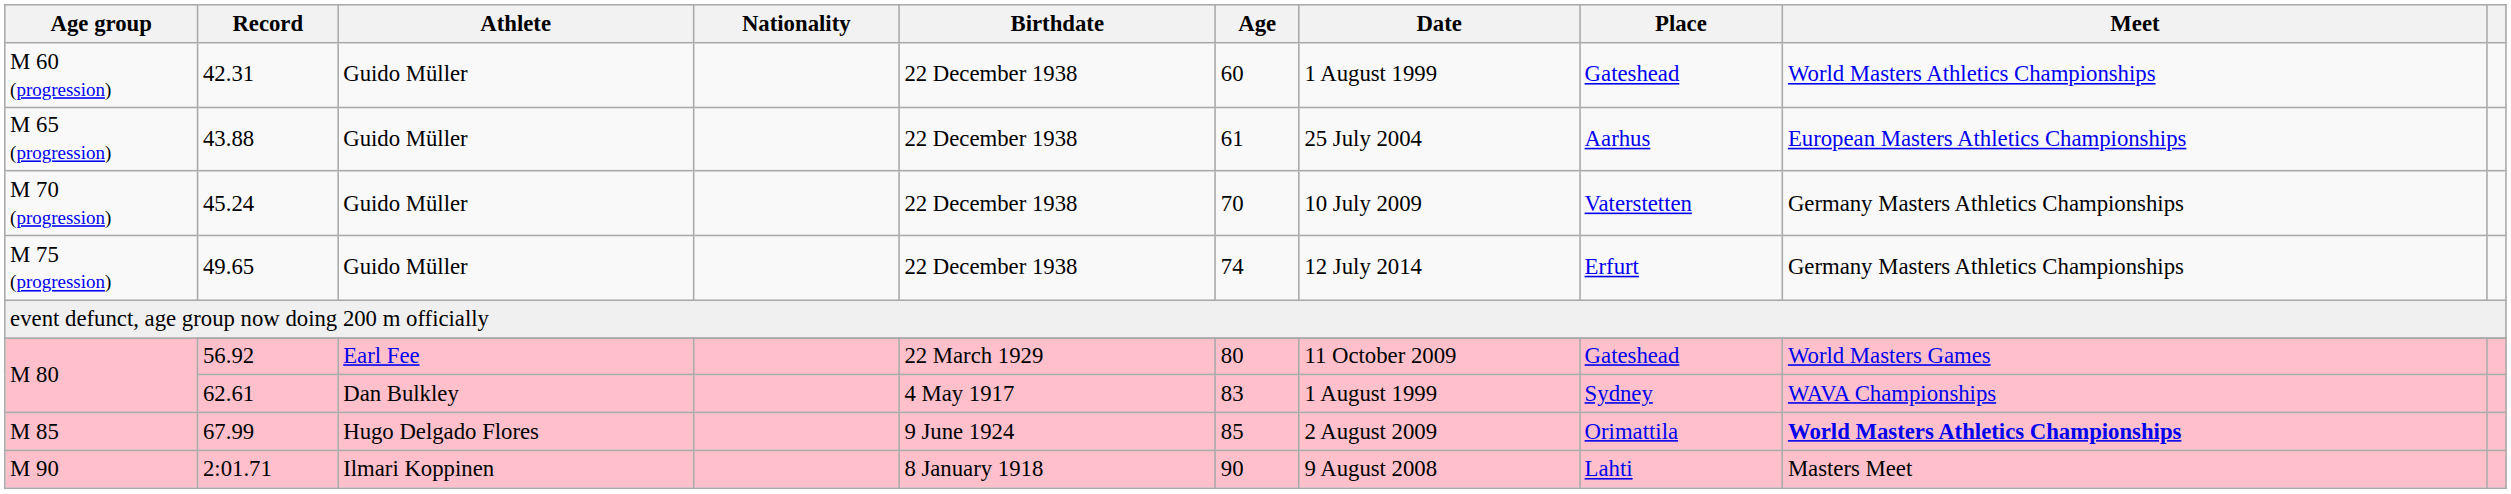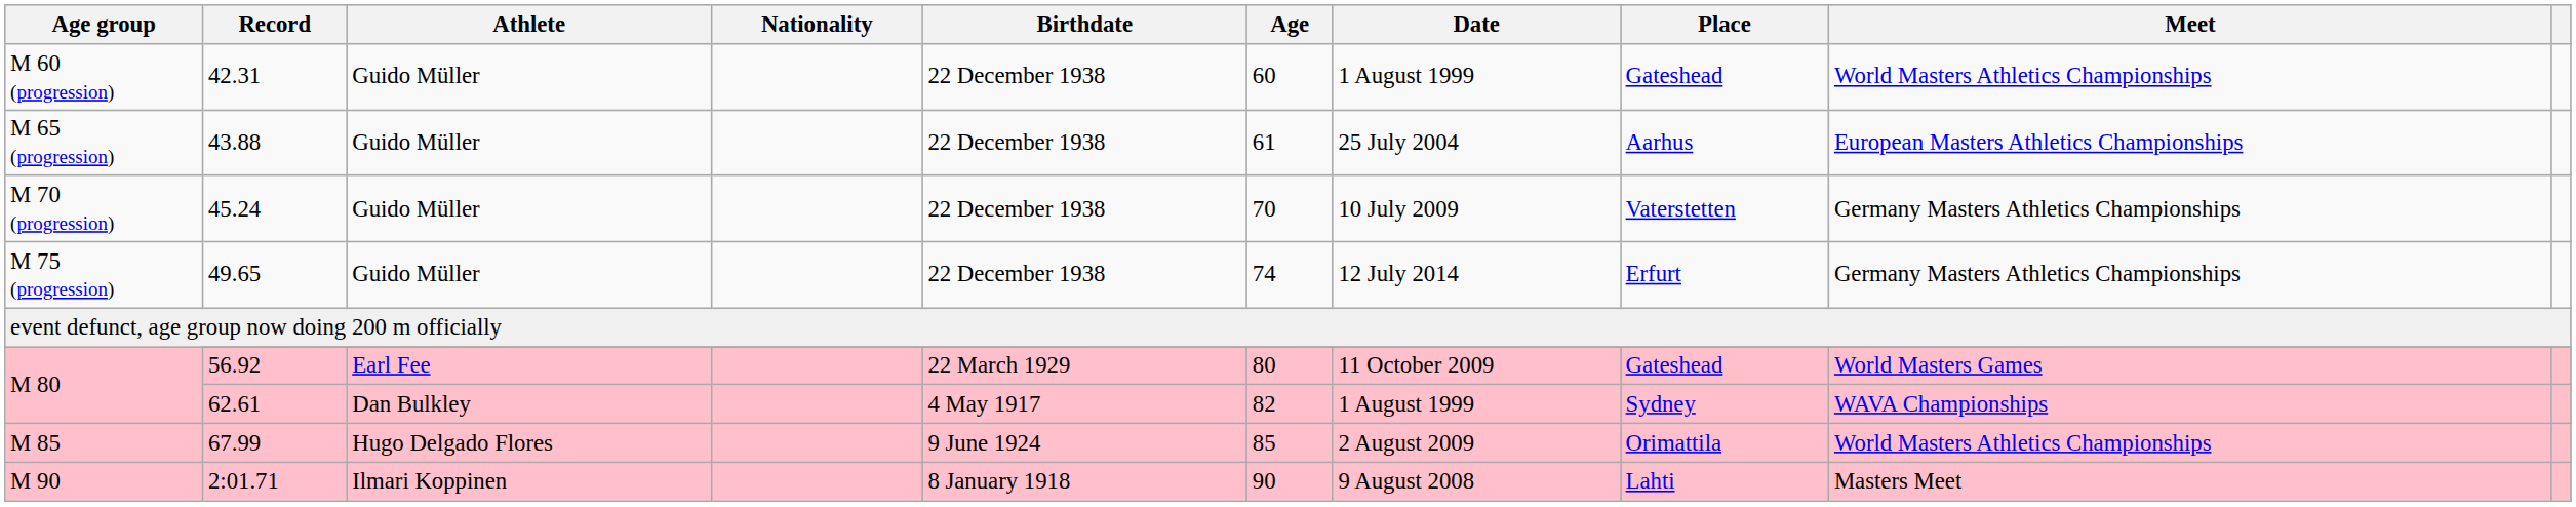62.61 | Age: 83 -> 82
67.99 | Meet: bold -> normal
